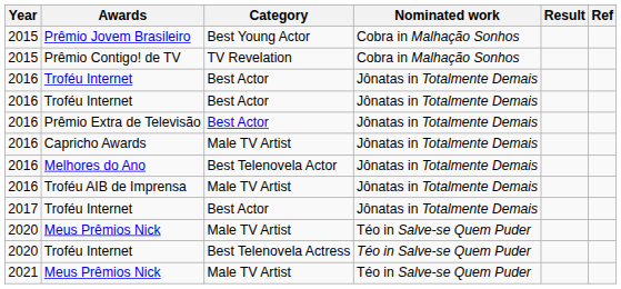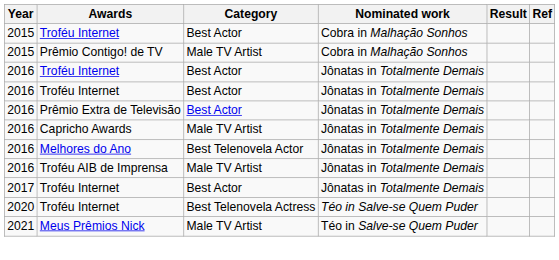+ row: 2015 | Troféu Internet | Best Actor | Cobra in Malhação Sonhos
- row: 2015 | Prêmio Jovem Brasileiro | Best Young Actor | Cobra in Malhação Sonhos
Prêmio Contigo! de TV | Category: TV Revelation -> Male TV Artist
- row: 2020 | Meus Prêmios Nick | Male TV Artist | Téo in Salve-se Quem Puder
